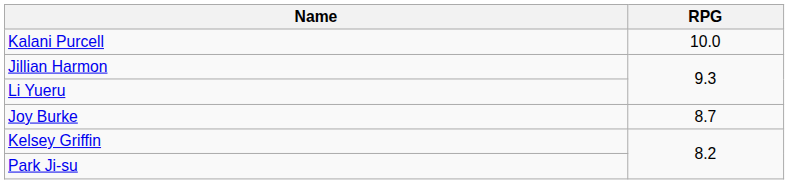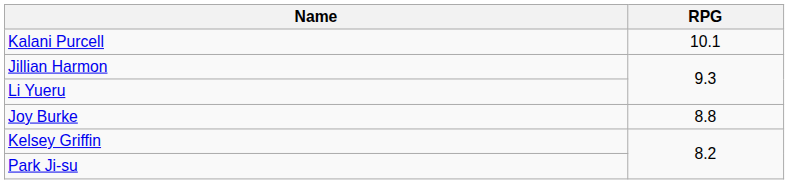Kalani Purcell | RPG: 10.0 -> 10.1
Joy Burke | RPG: 8.7 -> 8.8
